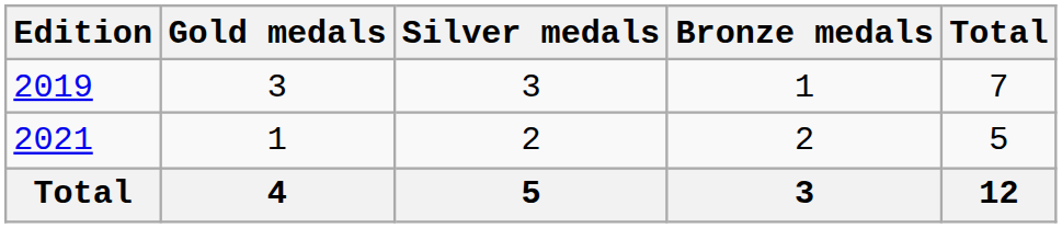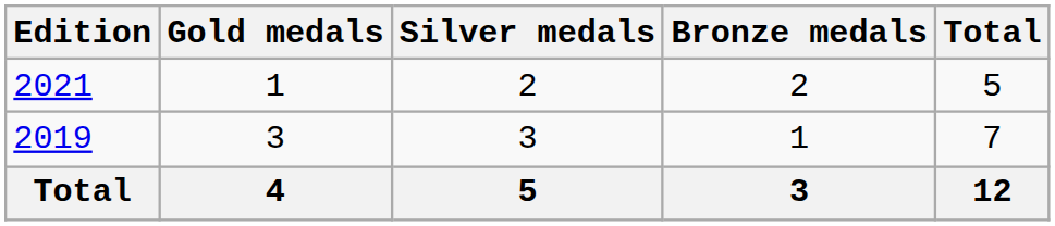rows swapped: 2019 <-> 2021
